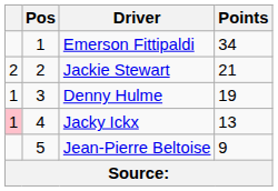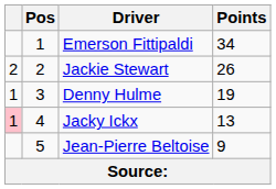Jackie Stewart | Points: 21 -> 26
